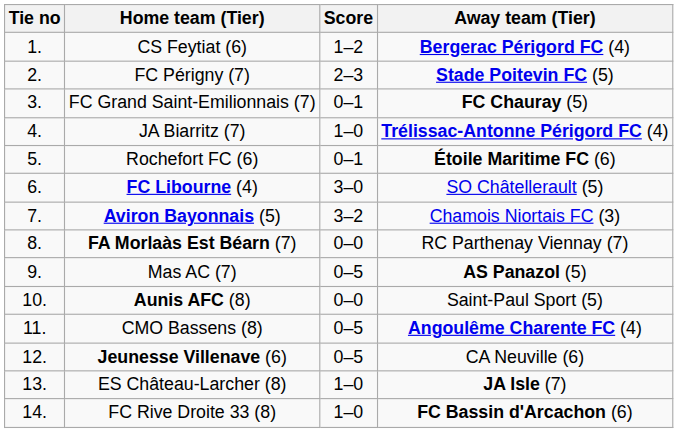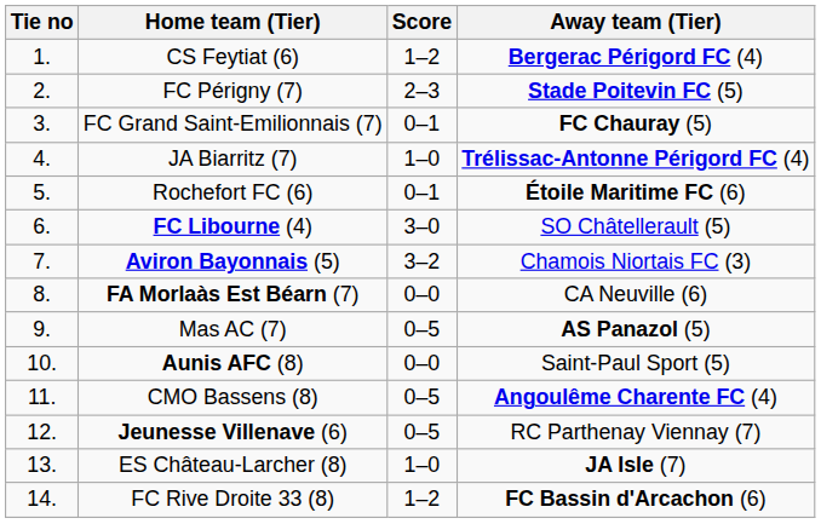FA Morlaàs Est Béarn (7) | Away team (Tier): RC Parthenay Viennay (7) -> CA Neuville (6)
Jeunesse Villenave (6) | Away team (Tier): CA Neuville (6) -> RC Parthenay Viennay (7)
FC Rive Droite 33 (8) | Score: 1–0 -> 1–2
